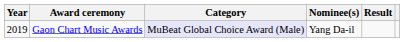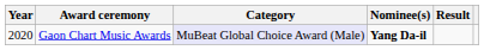Gaon Chart Music Awards | Year: 2019 -> 2020
Gaon Chart Music Awards | Nominee(s): normal -> bold
